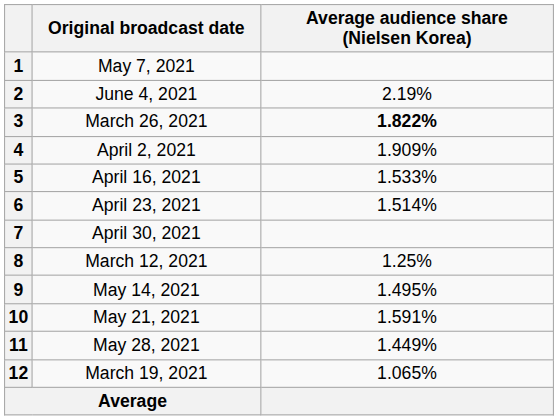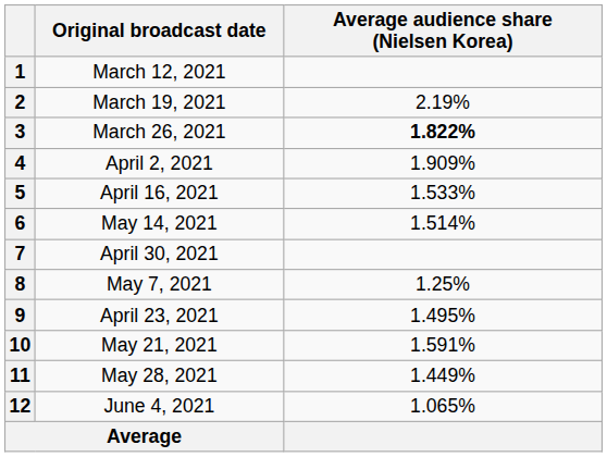1 | Original broadcast date: May 7, 2021 -> March 12, 2021
2 | Original broadcast date: June 4, 2021 -> March 19, 2021
6 | Original broadcast date: April 23, 2021 -> May 14, 2021
8 | Original broadcast date: March 12, 2021 -> May 7, 2021
9 | Original broadcast date: May 14, 2021 -> April 23, 2021
12 | Original broadcast date: March 19, 2021 -> June 4, 2021
